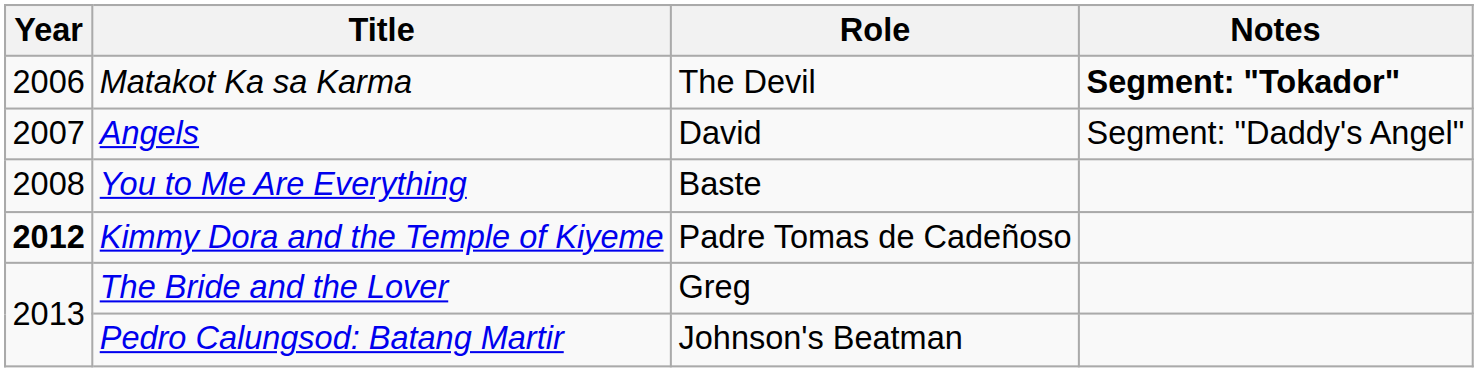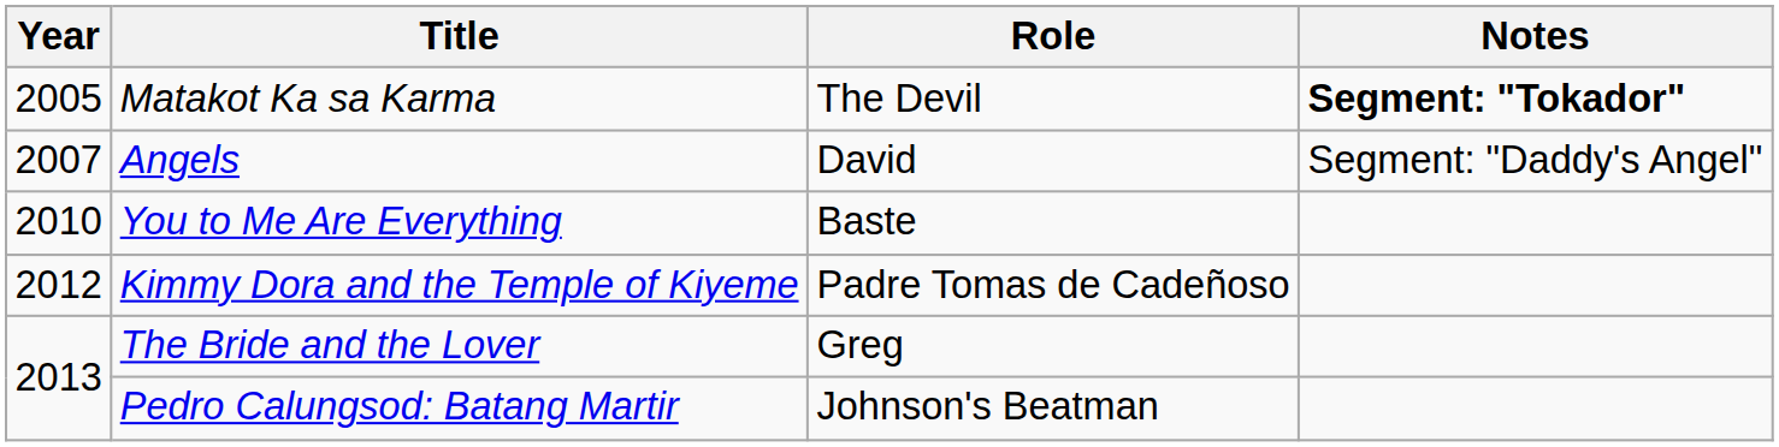Matakot Ka sa Karma | Year: 2006 -> 2005
You to Me Are Everything | Year: 2008 -> 2010
Kimmy Dora and the Temple of Kiyeme | Year: bold -> normal
